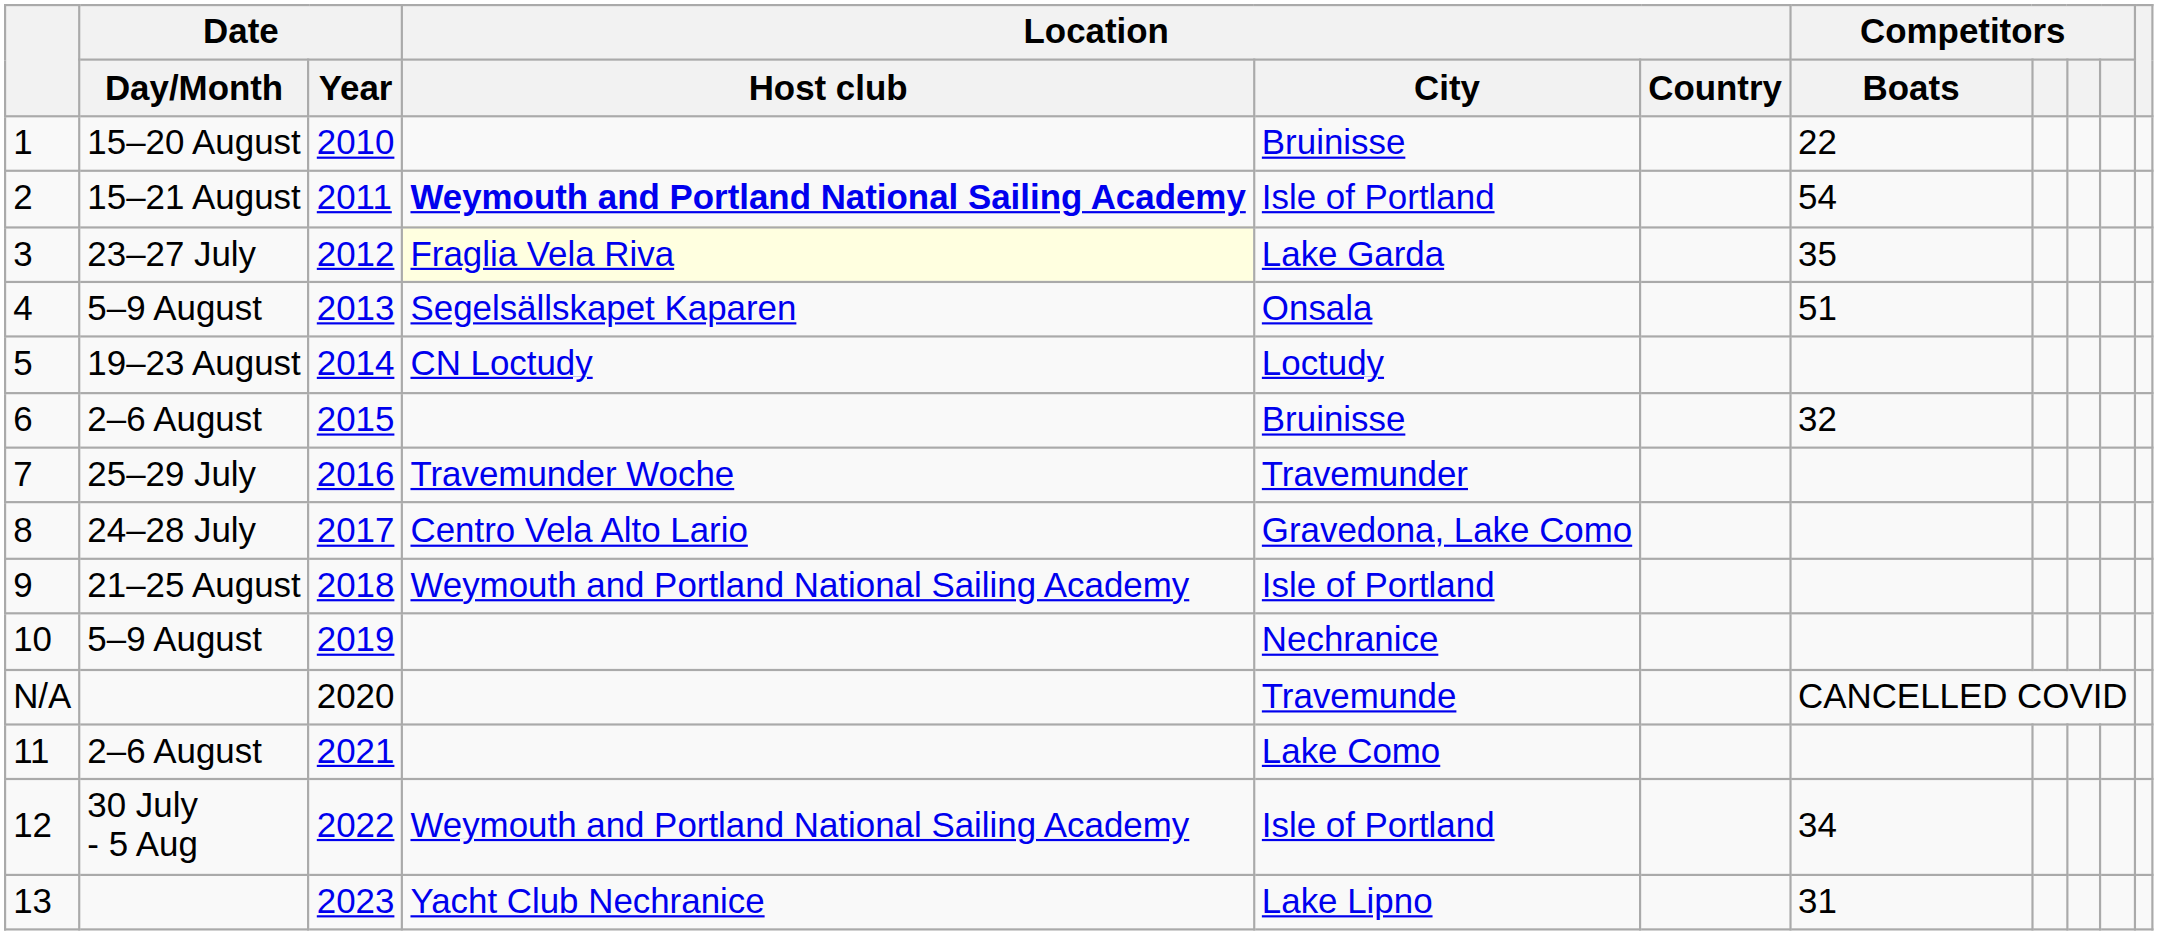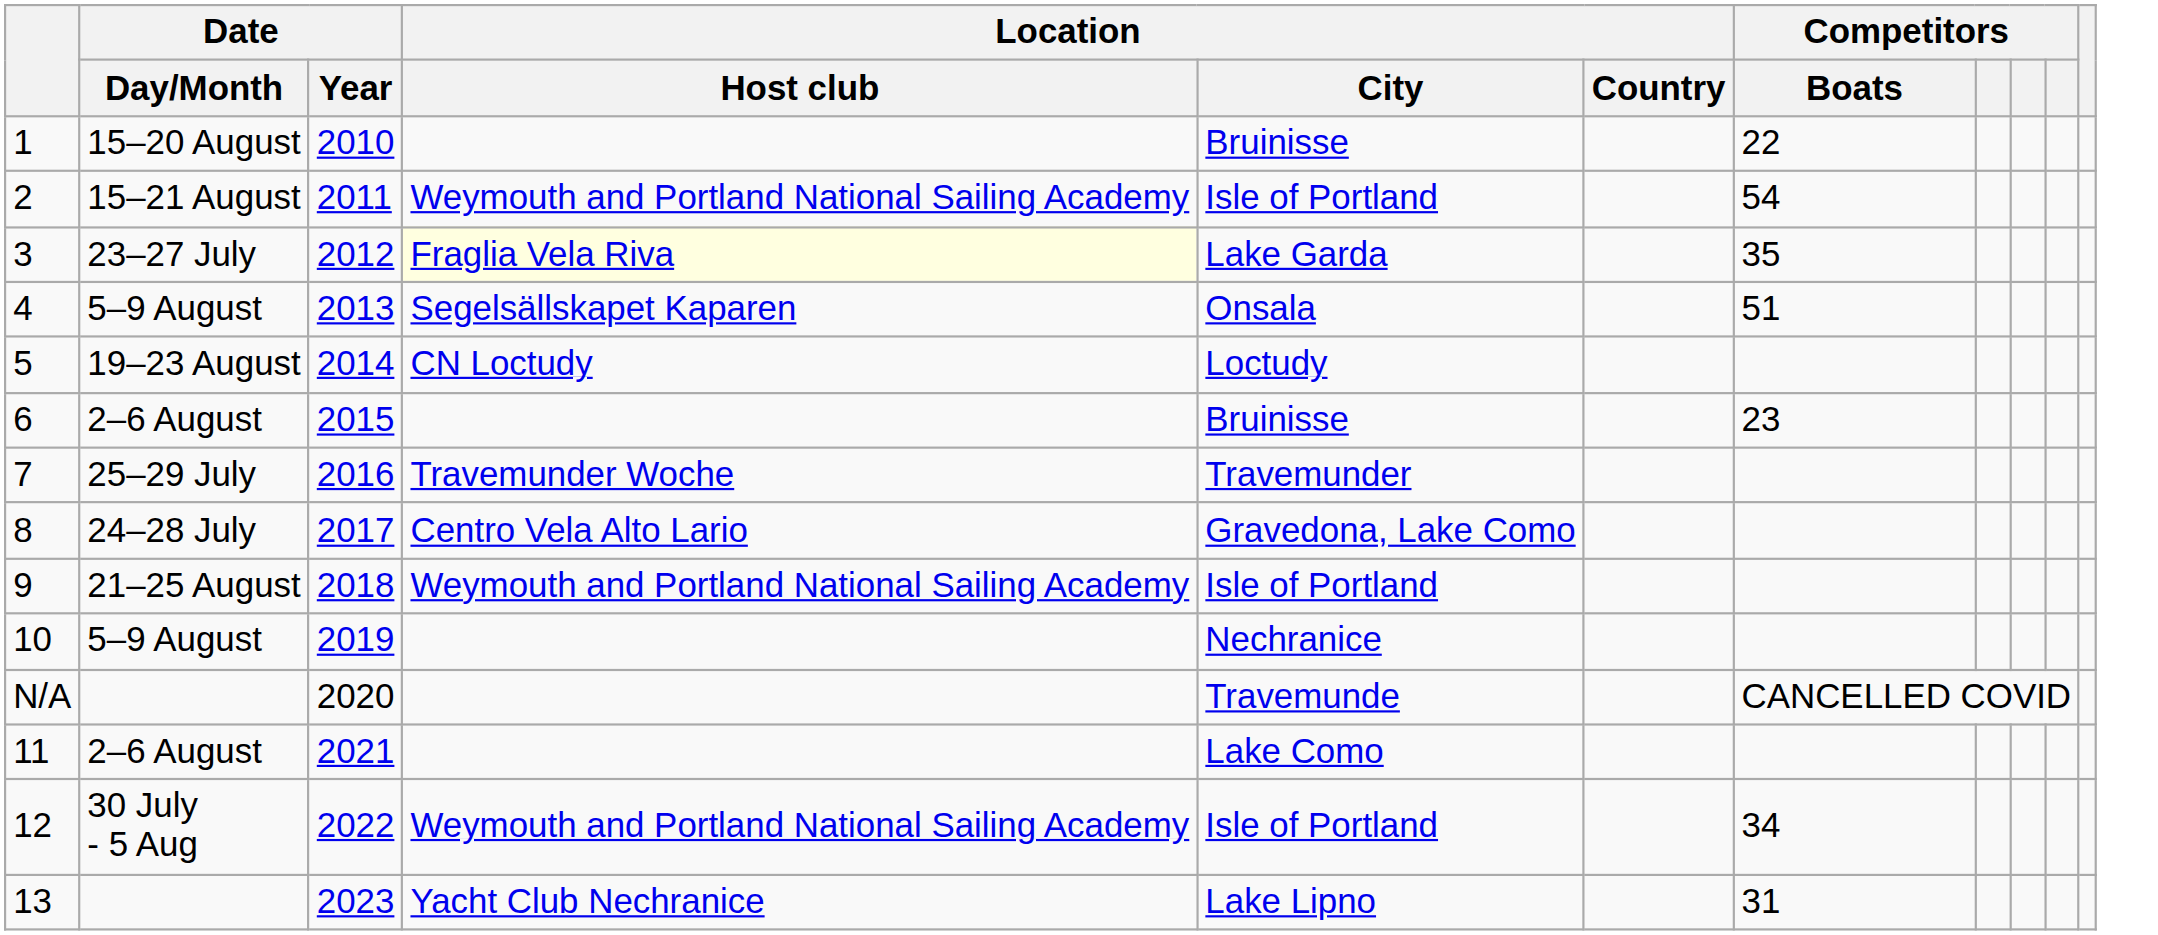2 | Location / Host club: bold -> normal
6 | Competitors / Boats: 32 -> 23
